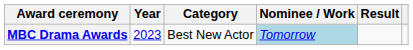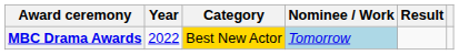MBC Drama Awards | Year: 2023 -> 2022
MBC Drama Awards | Category: no background -> gold background
